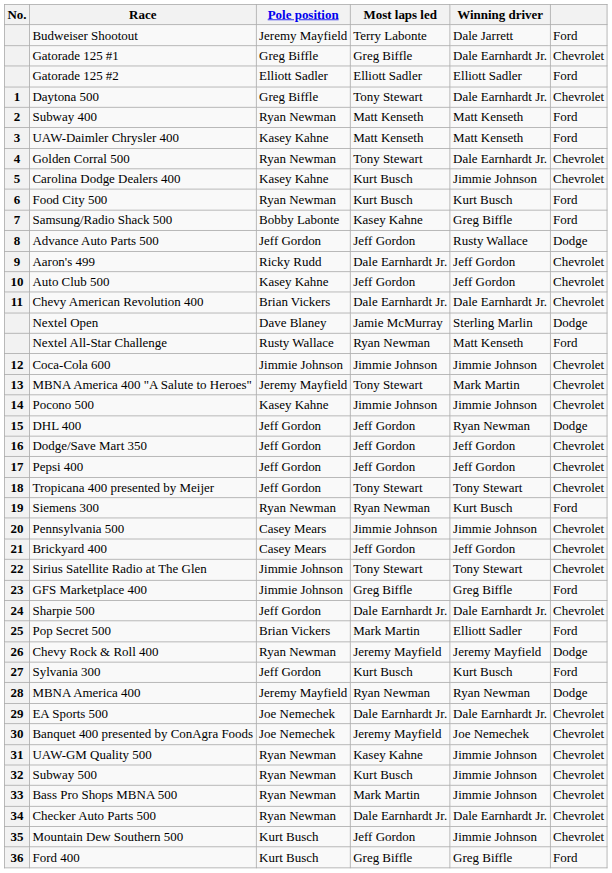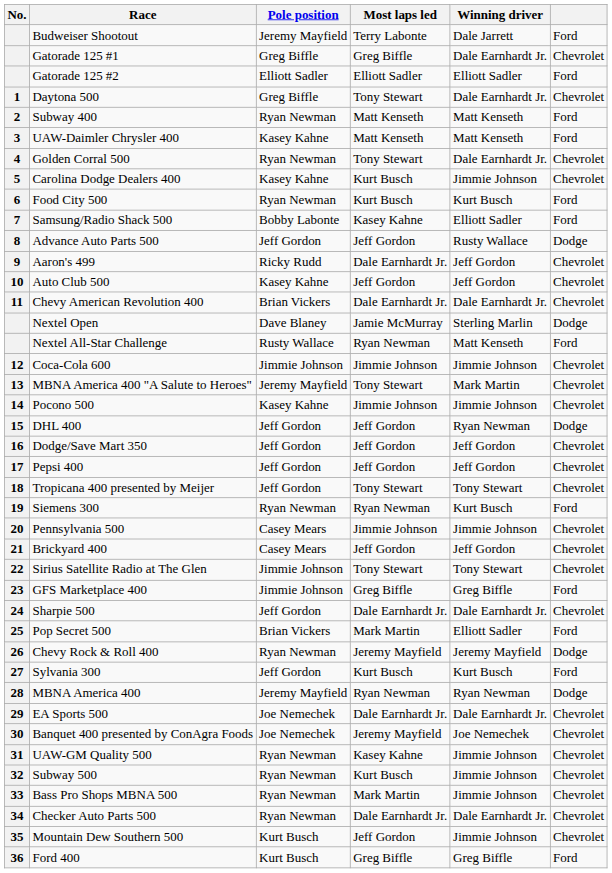Samsung/Radio Shack 500 | Winning driver: Greg Biffle -> Elliott Sadler
